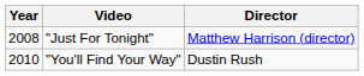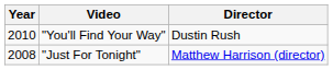rows swapped: "Just For Tonight" <-> "You'll Find Your Way"
